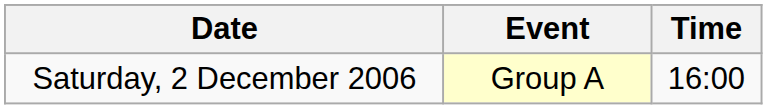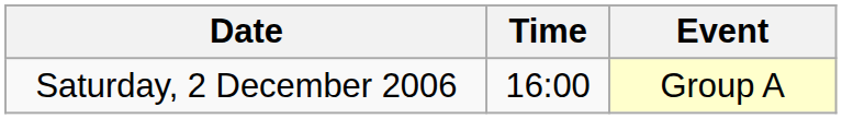columns swapped: Time <-> Event
